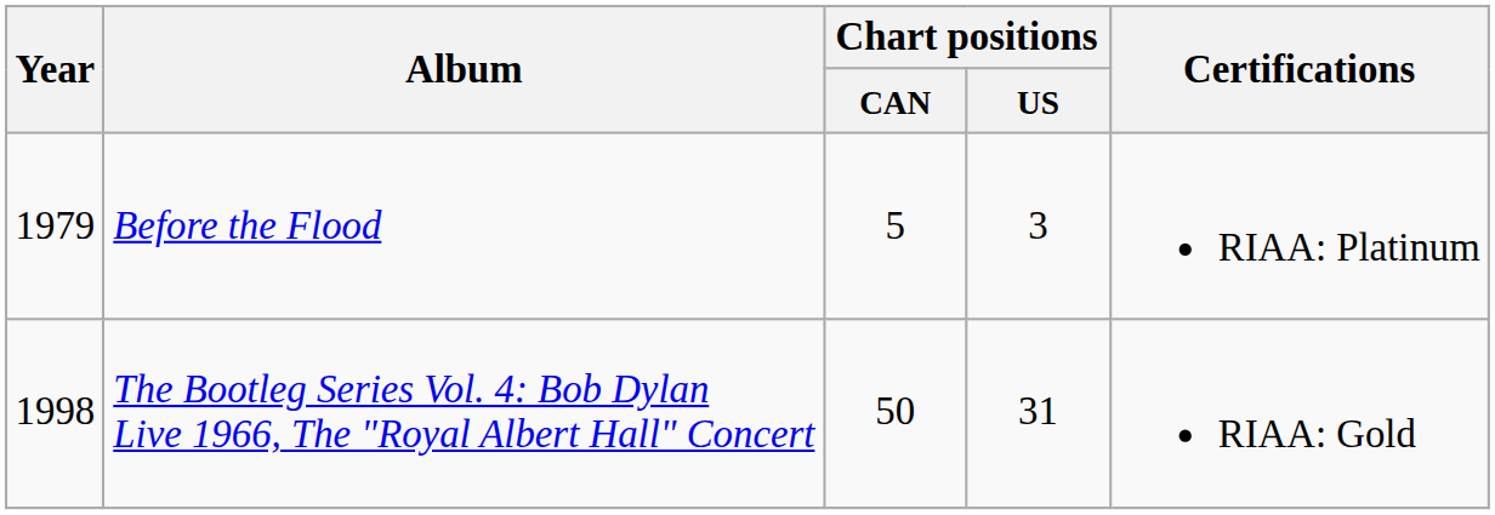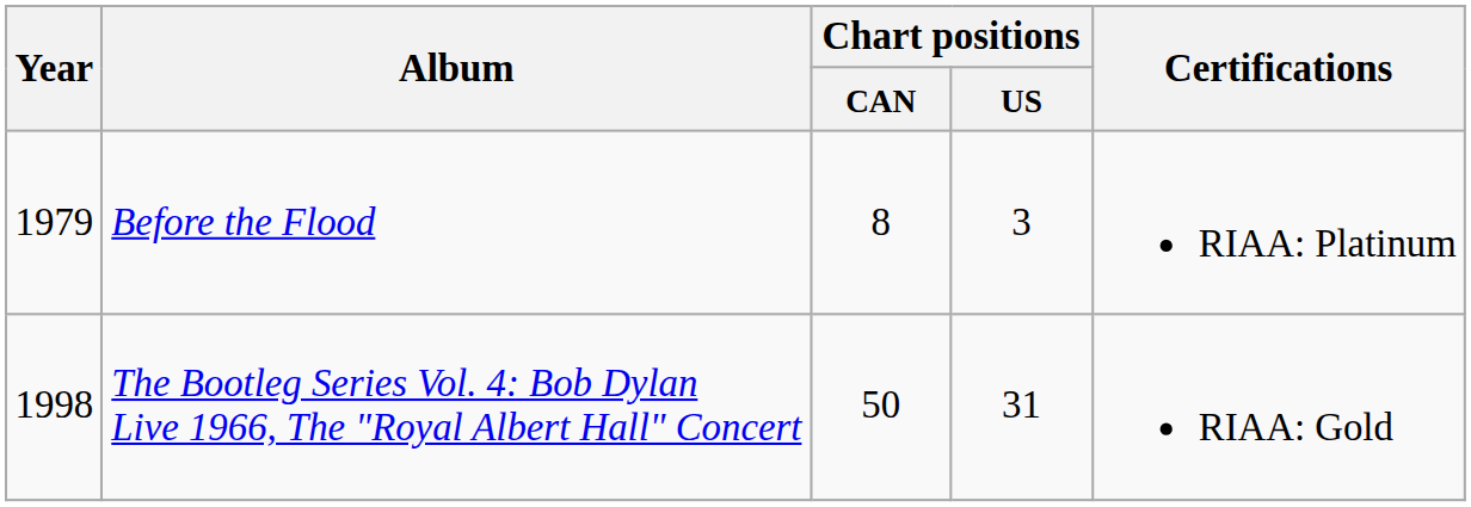Before the Flood | Chart positions / CAN: 5 -> 8
